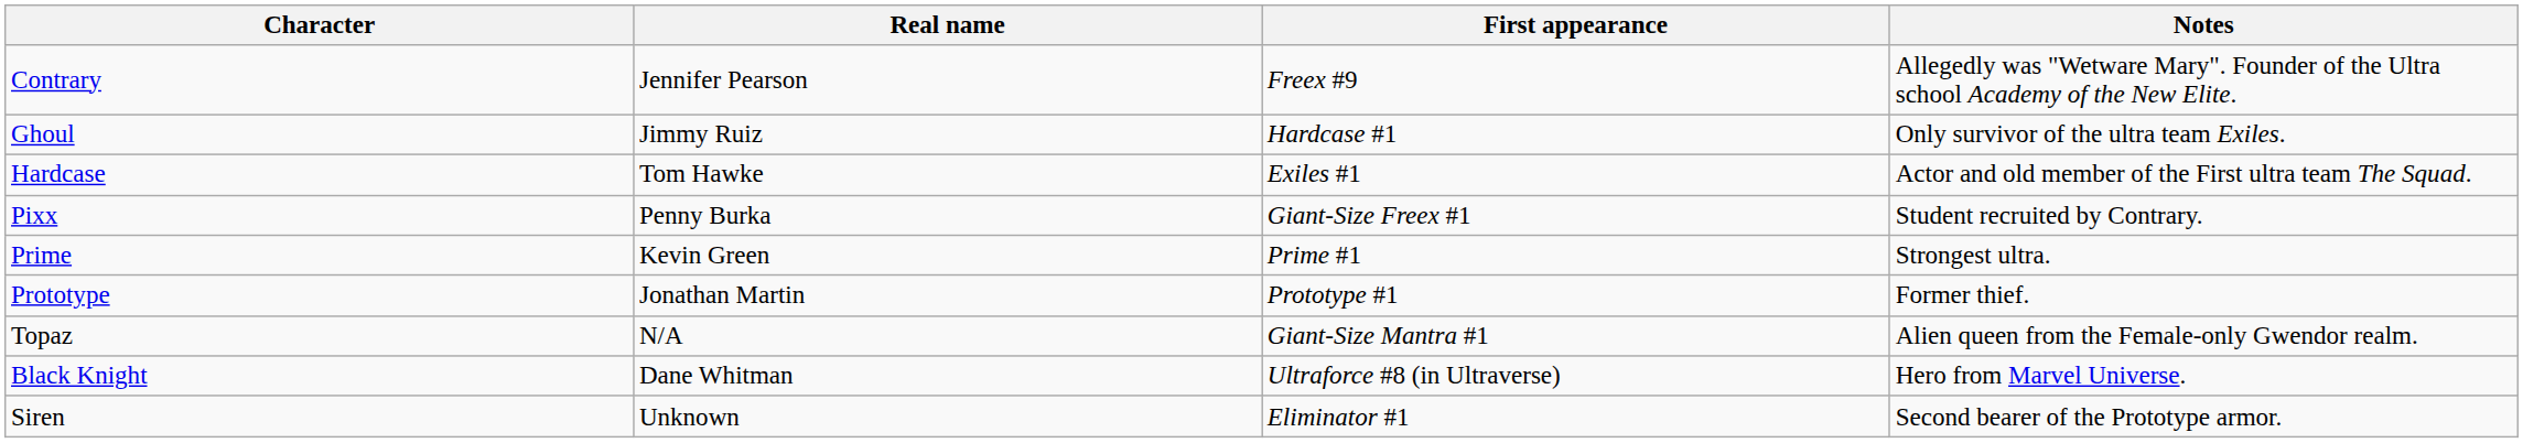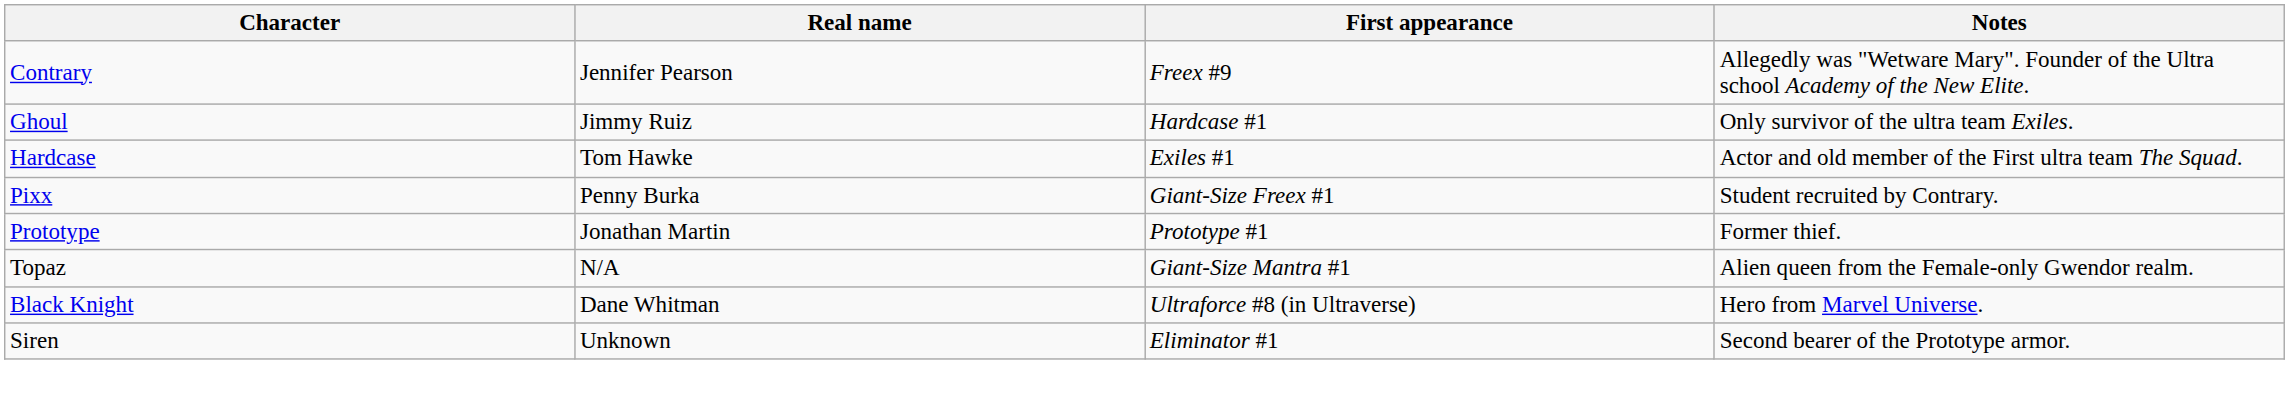- row: Prime | Kevin Green | Prime #1 | Strongest ultra.
